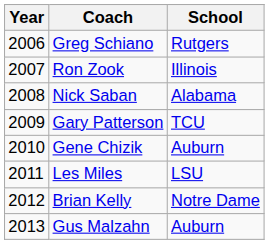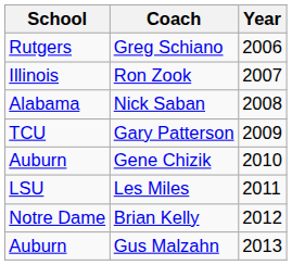columns swapped: Year <-> School
